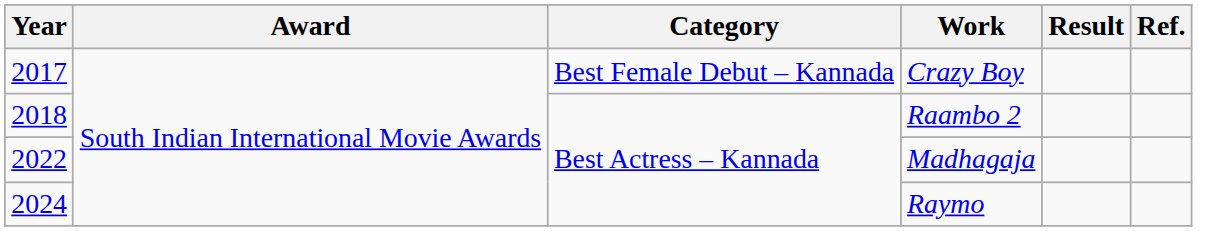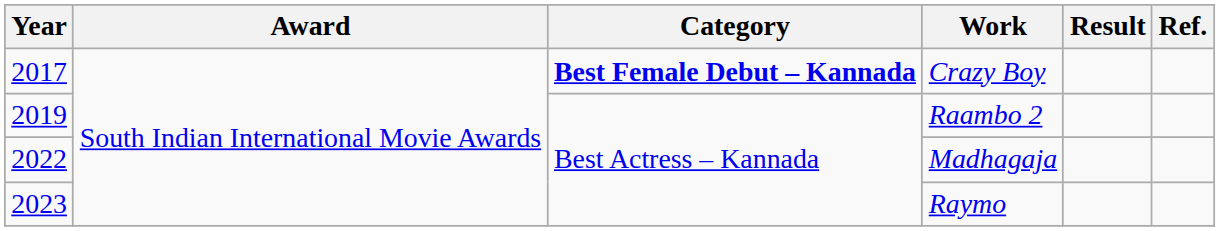Crazy Boy | Category: normal -> bold
Raambo 2 | Year: 2018 -> 2019
Raymo | Year: 2024 -> 2023
